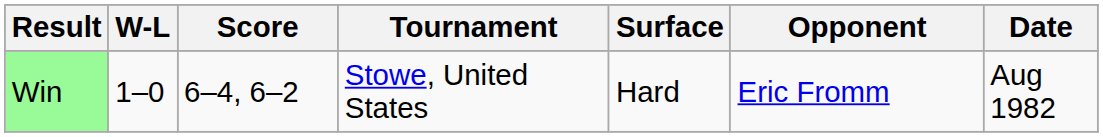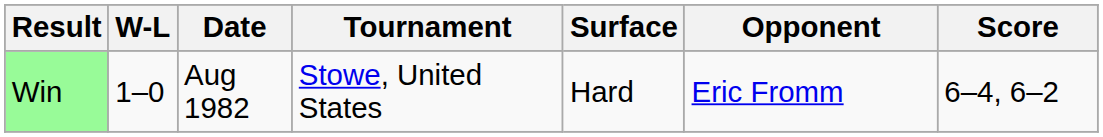columns swapped: Date <-> Score
